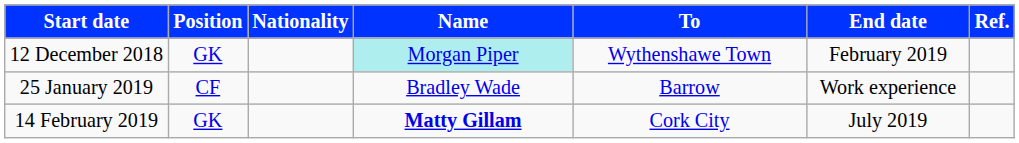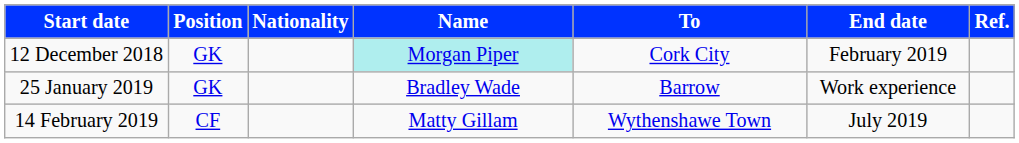12 December 2018 | To: Wythenshawe Town -> Cork City
25 January 2019 | Position: CF -> GK
14 February 2019 | Position: GK -> CF
14 February 2019 | Name: bold -> normal
14 February 2019 | To: Cork City -> Wythenshawe Town
